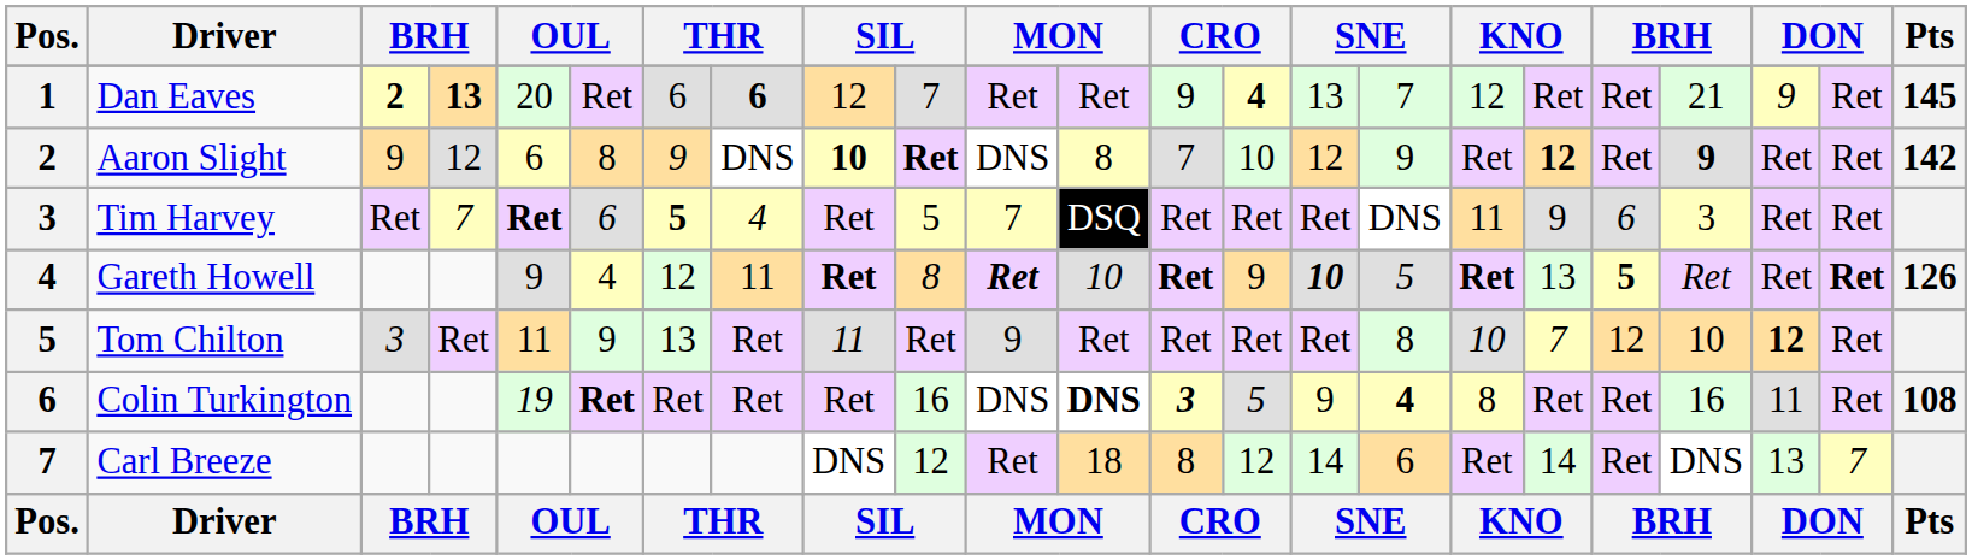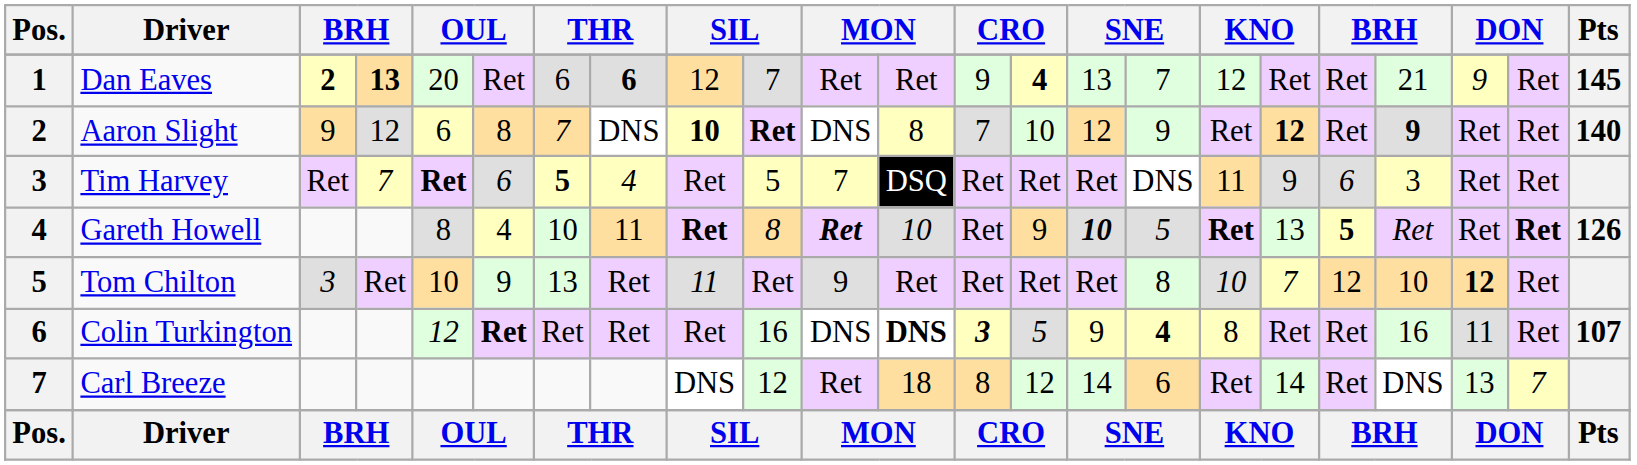Aaron Slight | column 7: 9 -> 7
Aaron Slight | Pts: 142 -> 140
Gareth Howell | column 5: 9 -> 8
Gareth Howell | column 7: 12 -> 10
Gareth Howell | column 13: bold -> normal
Tom Chilton | column 5: 11 -> 10
Colin Turkington | column 5: 19 -> 12
Colin Turkington | Pts: 108 -> 107
